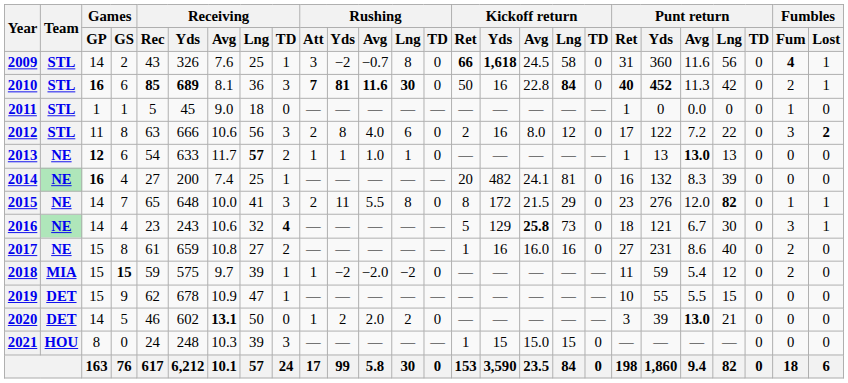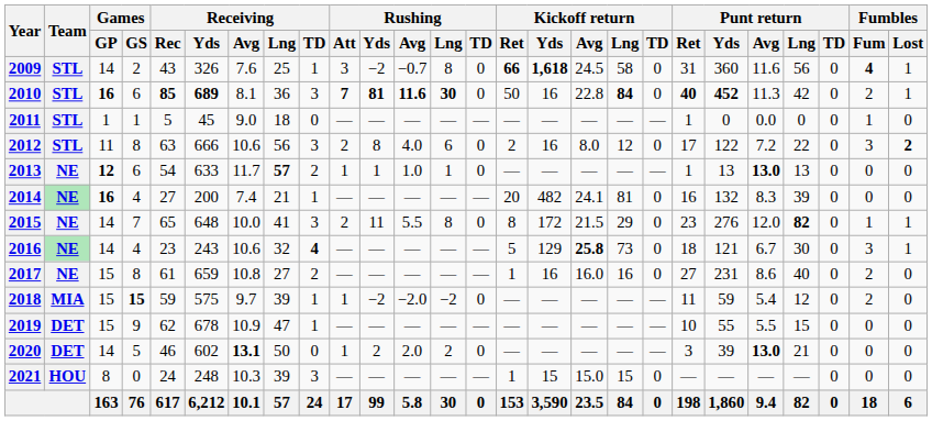2014 | Receiving / Lng: 25 -> 21
